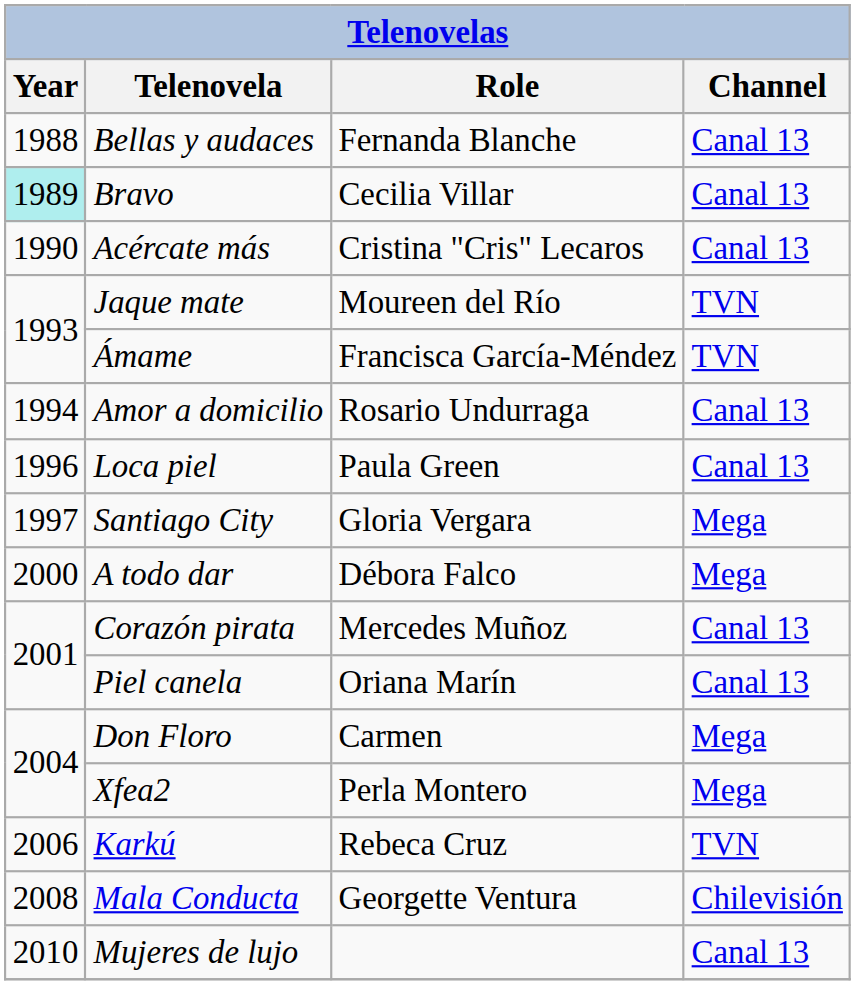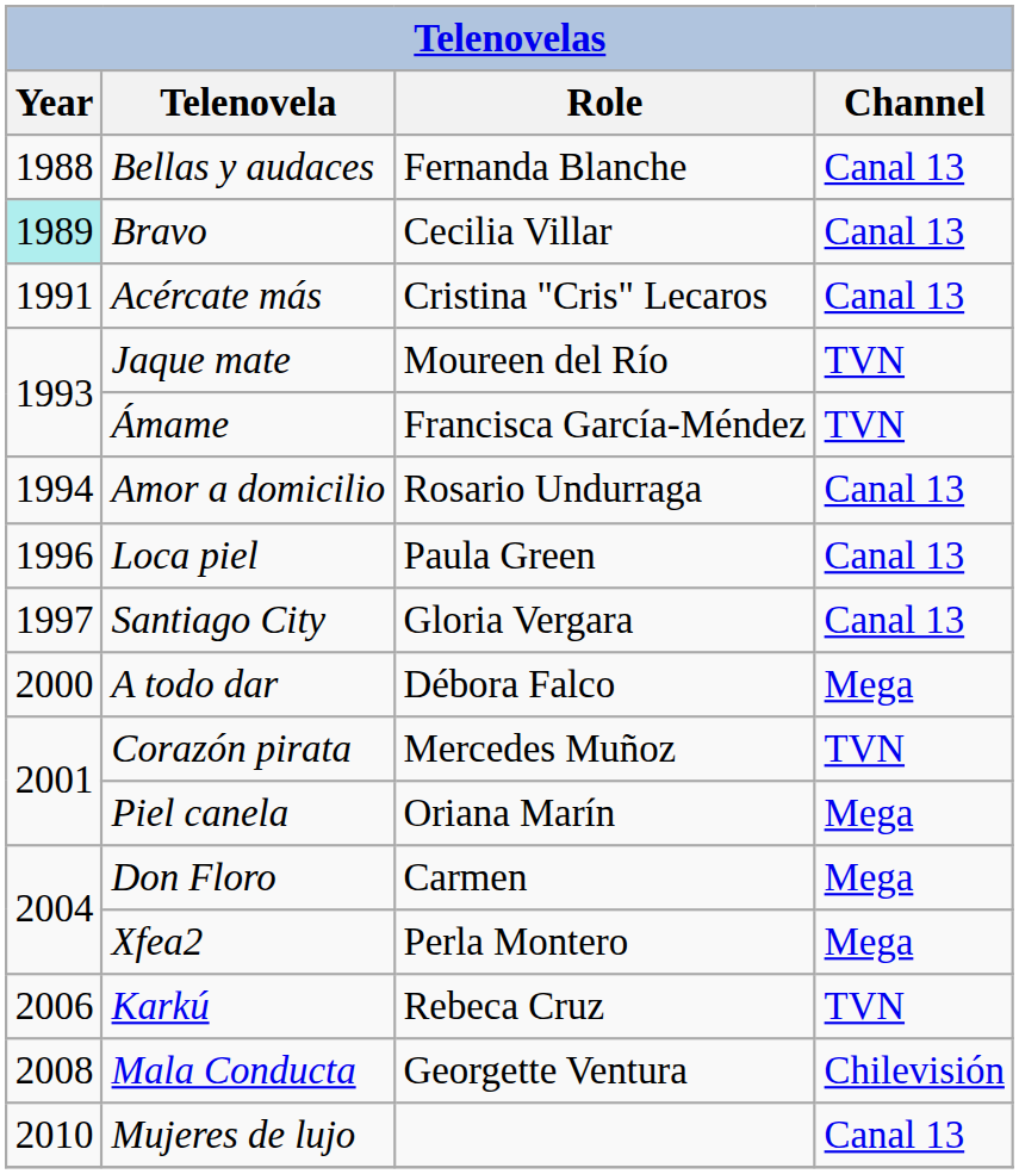Acércate más | Year: 1990 -> 1991
Santiago City | Channel: Mega -> Canal 13
Corazón pirata | Channel: Canal 13 -> TVN
Piel canela | Channel: Canal 13 -> Mega
